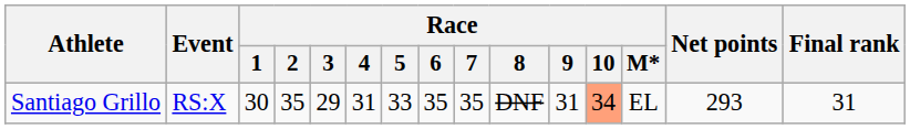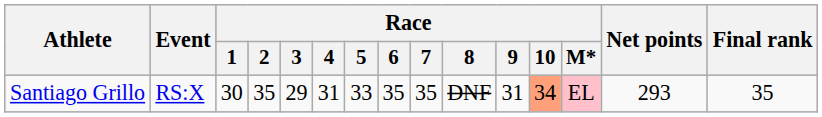Santiago Grillo | Race / M*: no background -> pink background
Santiago Grillo | Final rank: 31 -> 35
